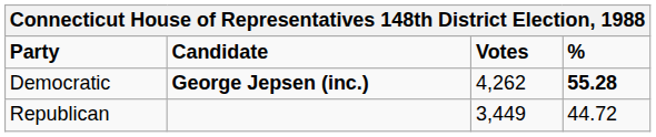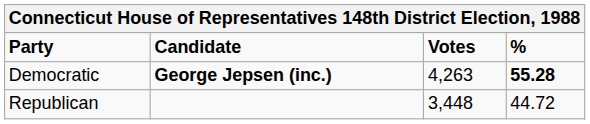Democratic | Votes: 4,262 -> 4,263
Republican | Votes: 3,449 -> 3,448
